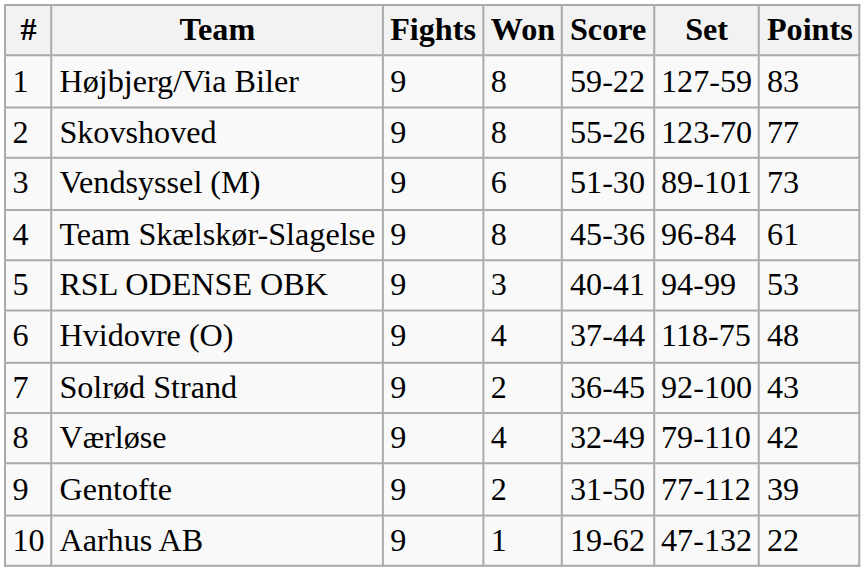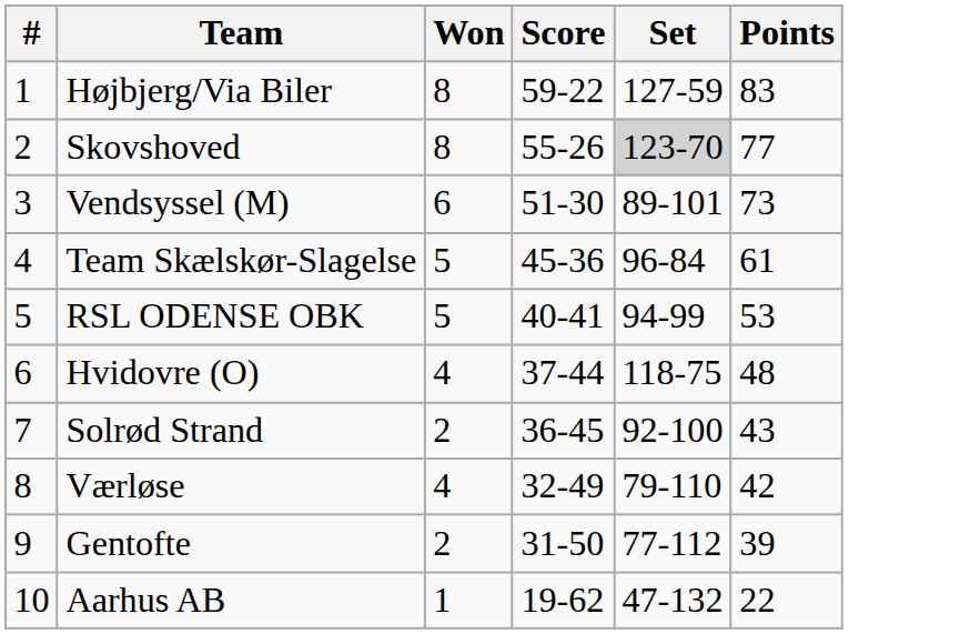- column: Fights | 9 | 9 | 9 | 9 | 9 | 9 | 9 | 9 | 9 | 9
Skovshoved | Set: no background -> lightgrey background
Team Skælskør-Slagelse | Won: 8 -> 5
RSL ODENSE OBK | Won: 3 -> 5
